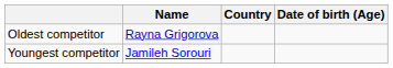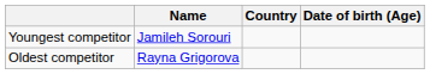rows swapped: Youngest competitor <-> Oldest competitor
